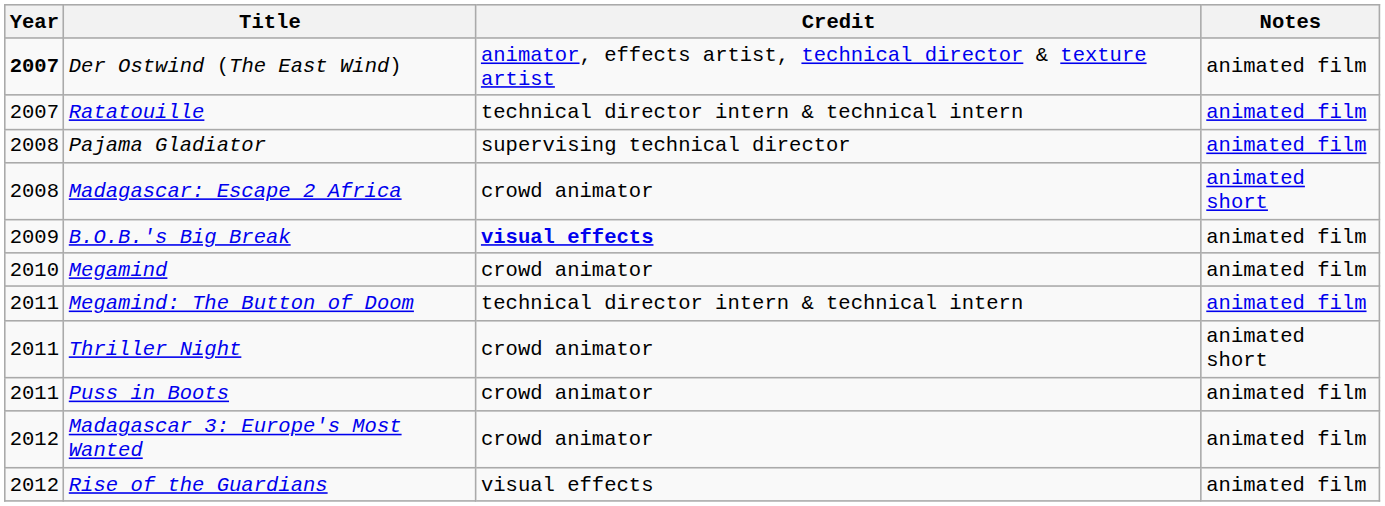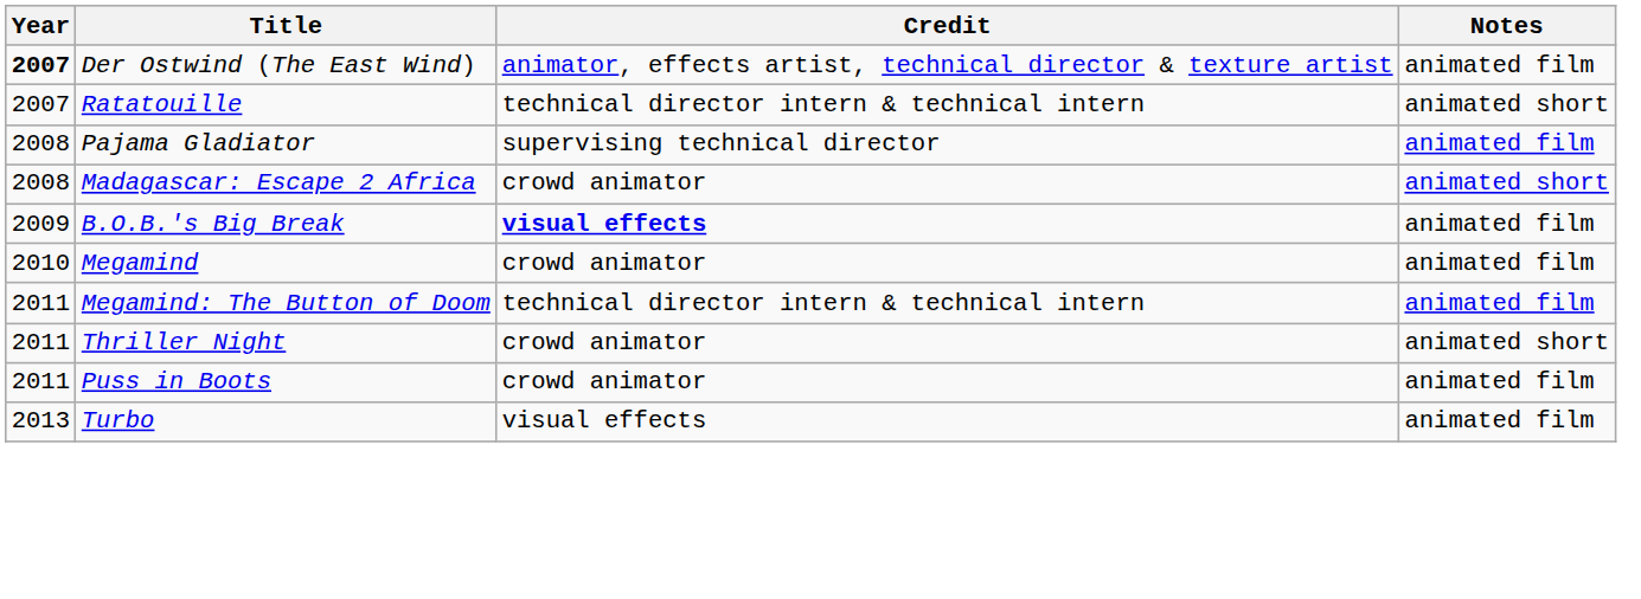Ratatouille | Notes: animated film -> animated short
- row: 2012 | Madagascar 3: Europe's Most Wanted | crowd animator | animated film
- row: 2012 | Rise of the Guardians | visual effects | animated film
+ row: 2013 | Turbo | visual effects | animated film
